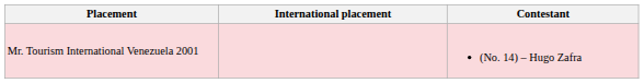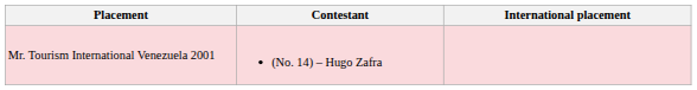columns swapped: Contestant <-> International placement
